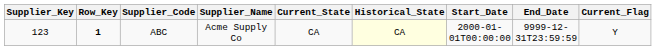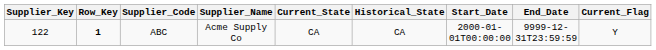ABC | Supplier_Key: 123 -> 122
ABC | Historical_State: lightyellow background -> no background
